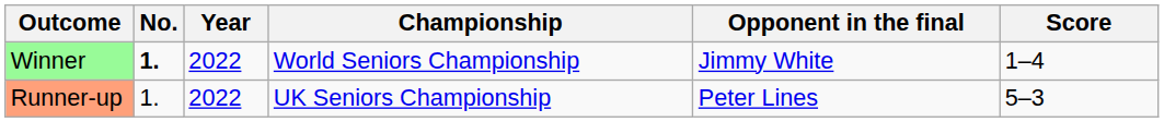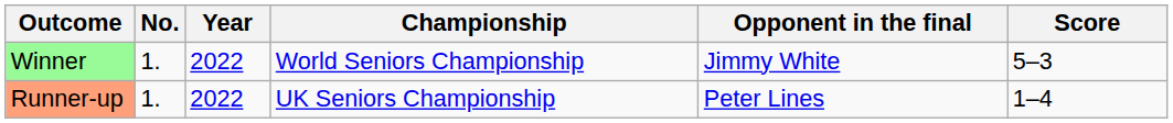Winner | No.: bold -> normal
Winner | Score: 1–4 -> 5–3
Runner-up | Score: 5–3 -> 1–4
